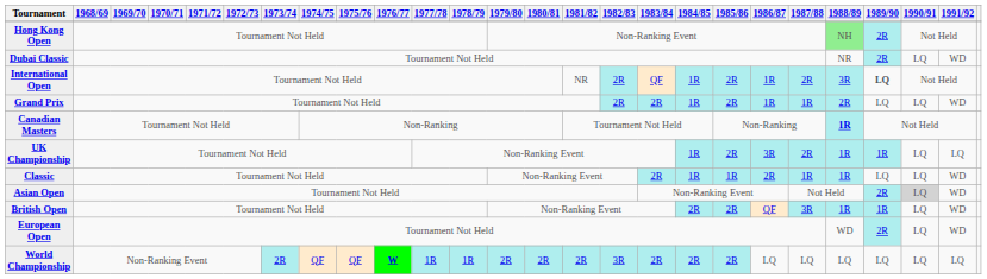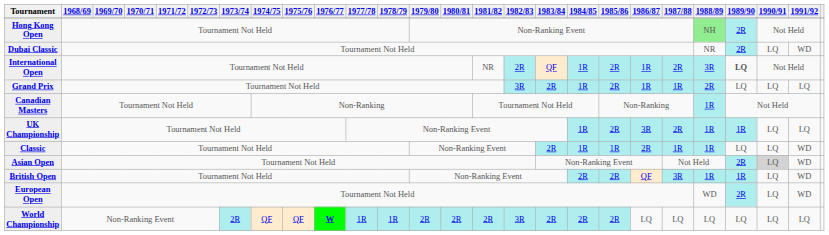Grand Prix | 1982/83: 2R -> 3R
Grand Prix | 1991/92: WD -> LQ
Canadian Masters | 1988/89: bold -> normal
